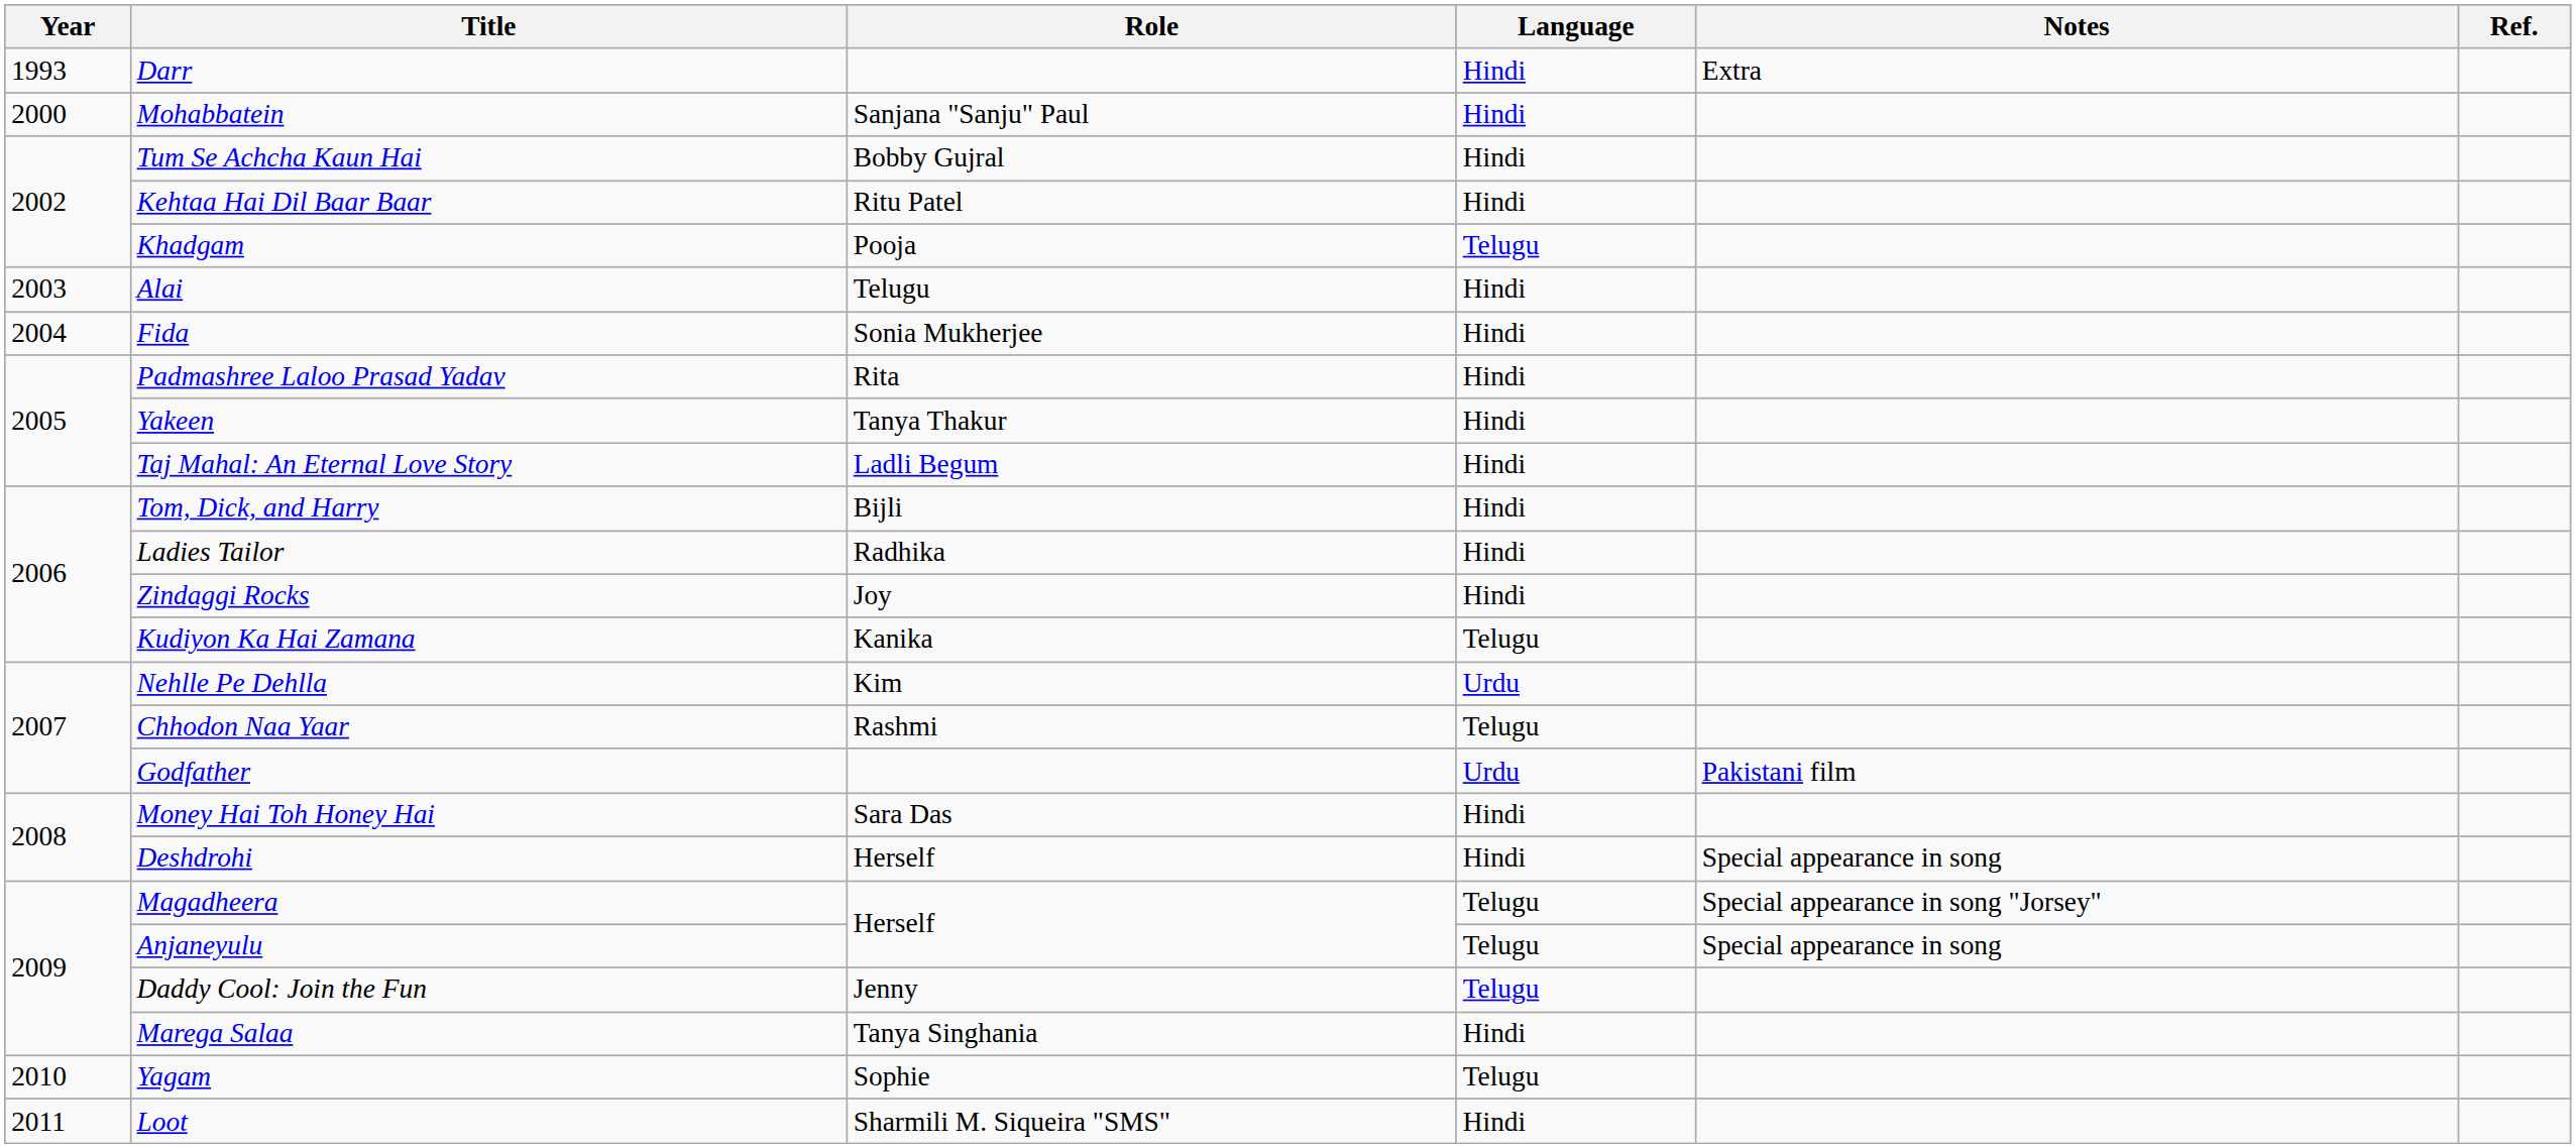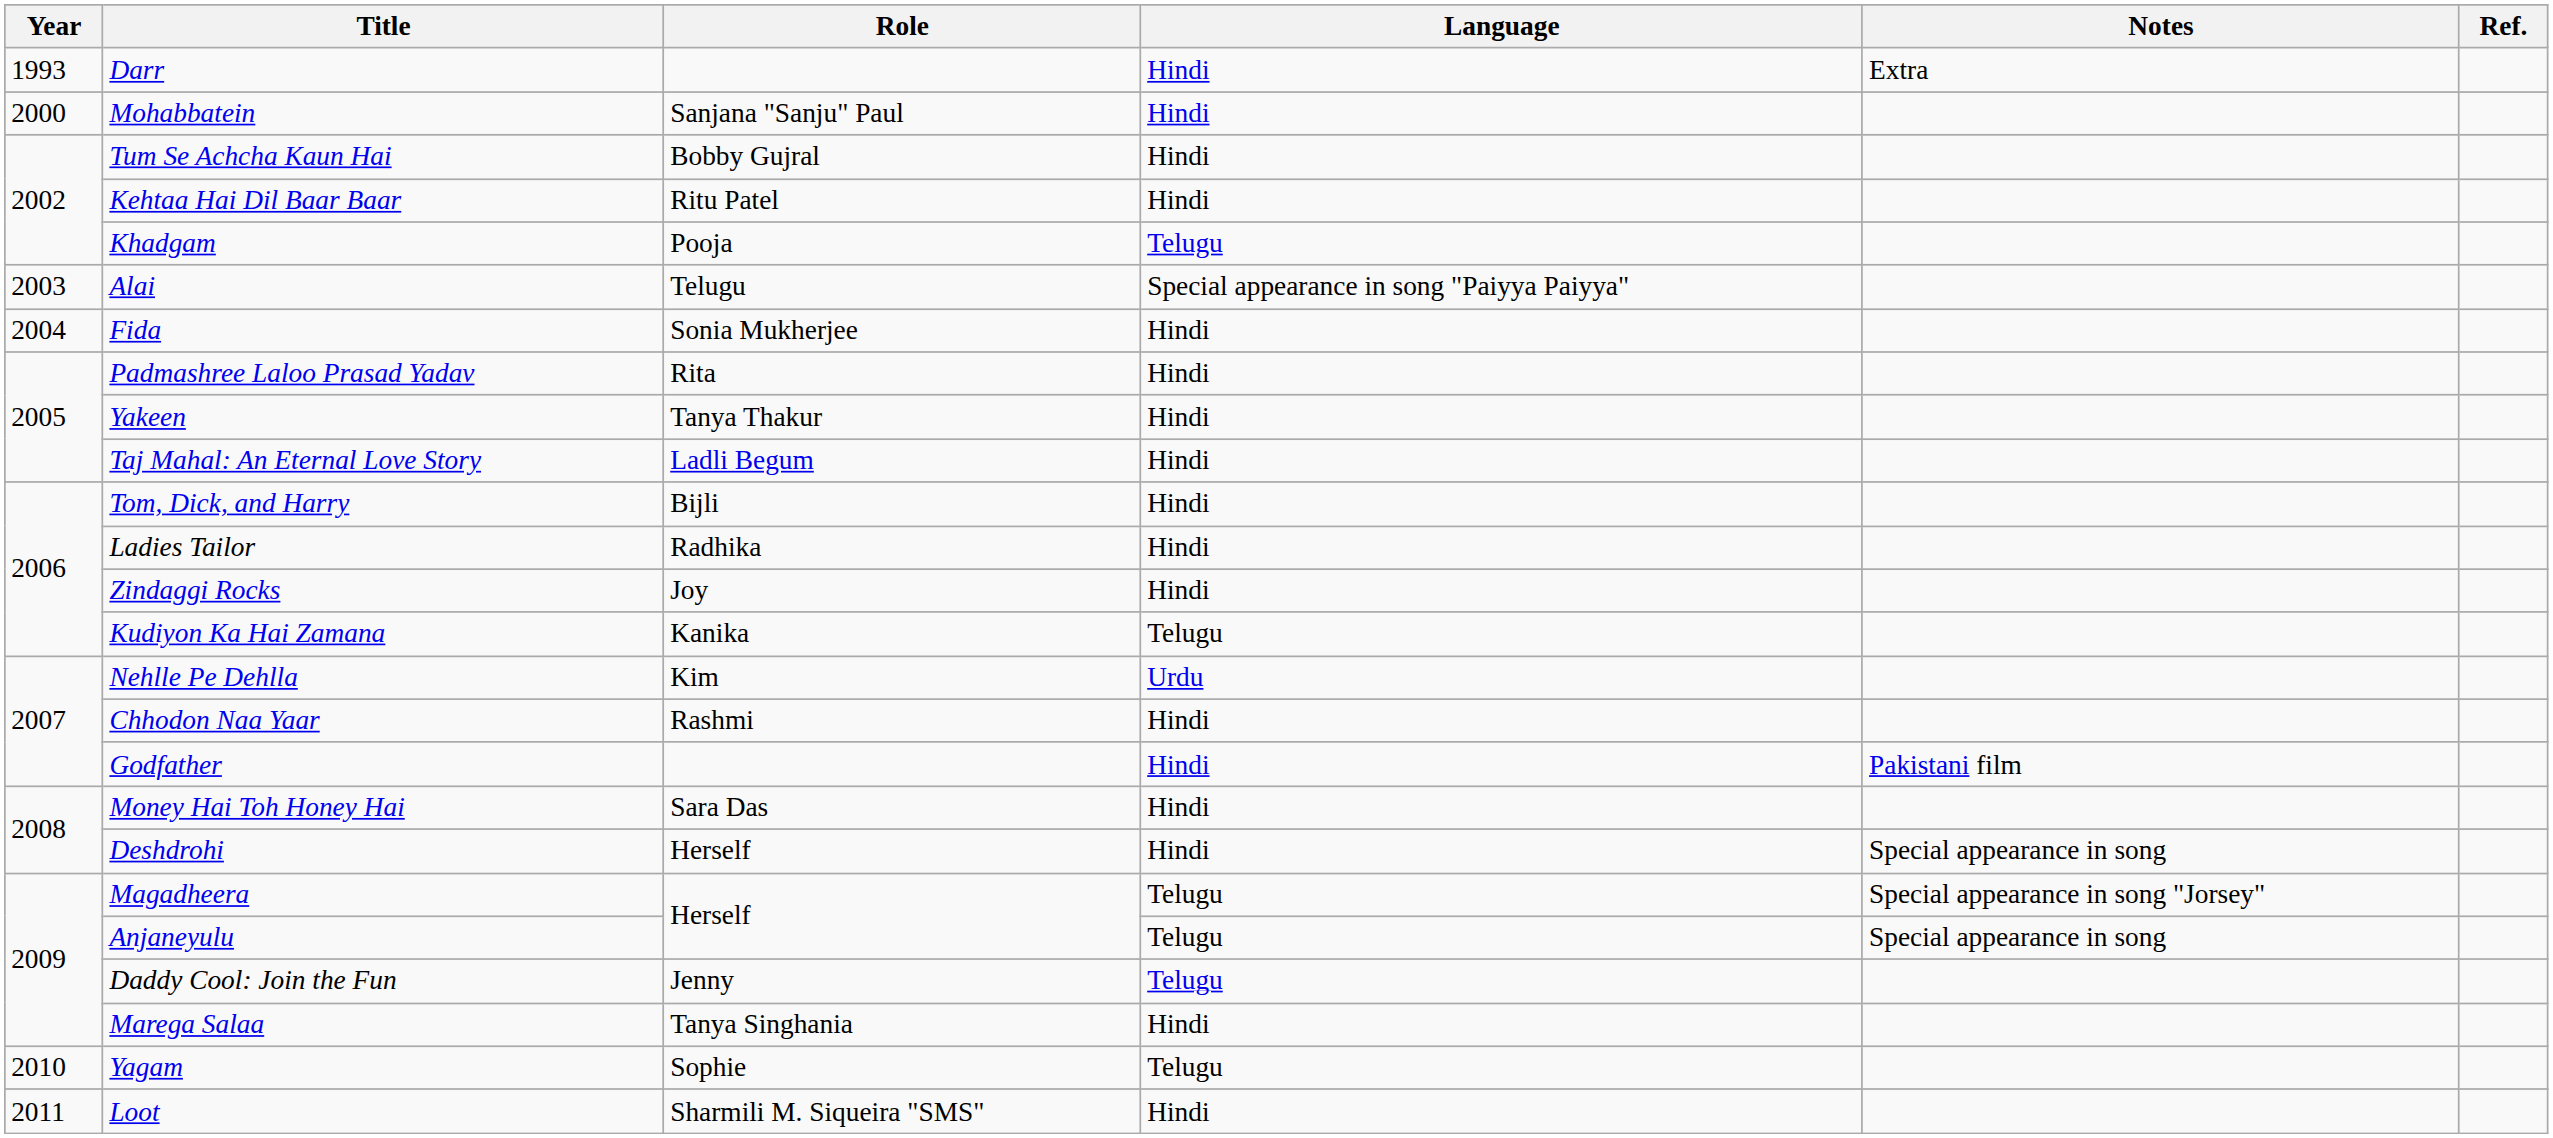Alai | Language: Hindi -> Special appearance in song "Paiyya Paiyya"
Chhodon Naa Yaar | Language: Telugu -> Hindi
Godfather | Language: Urdu -> Hindi
